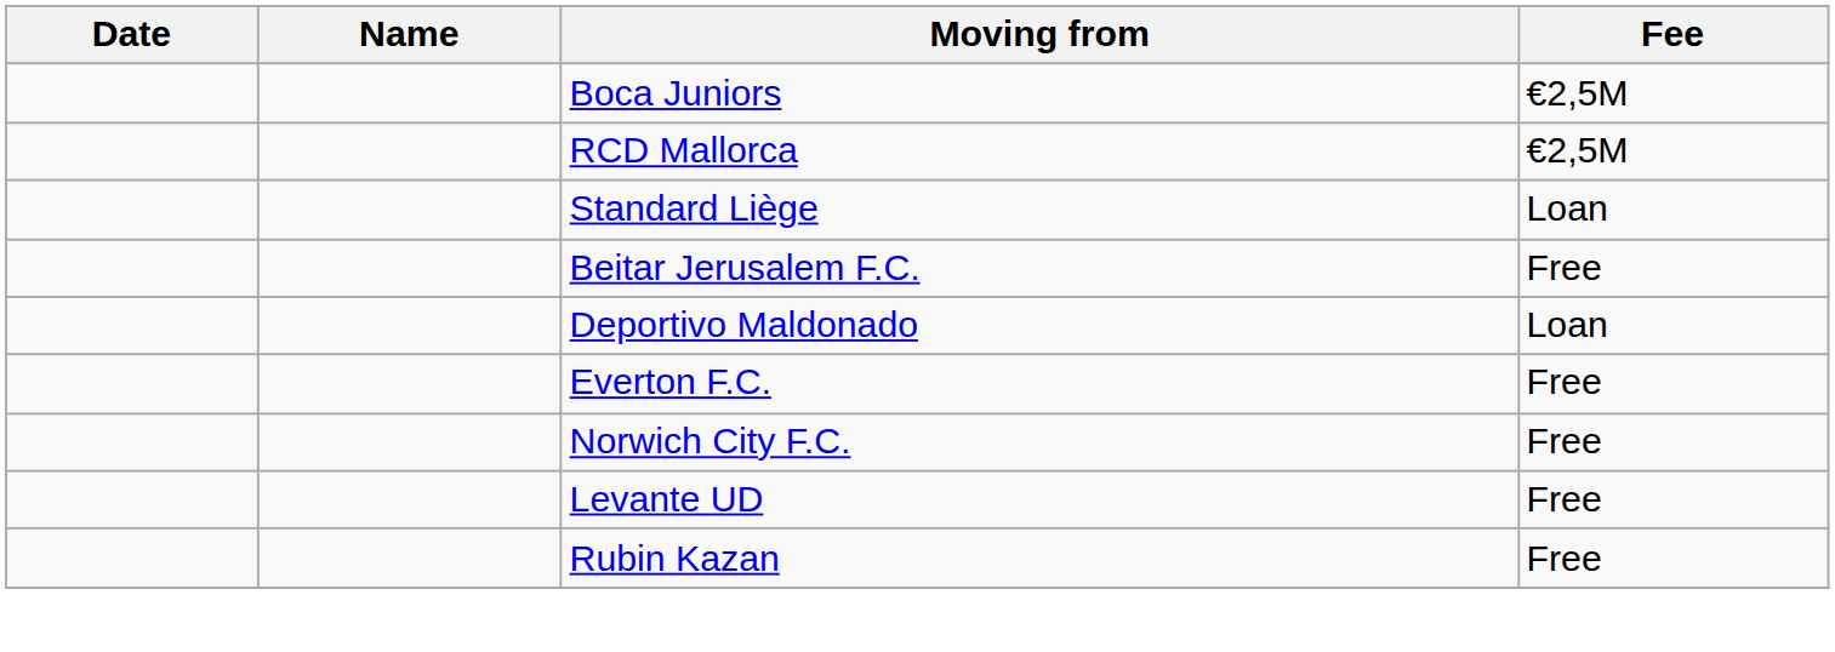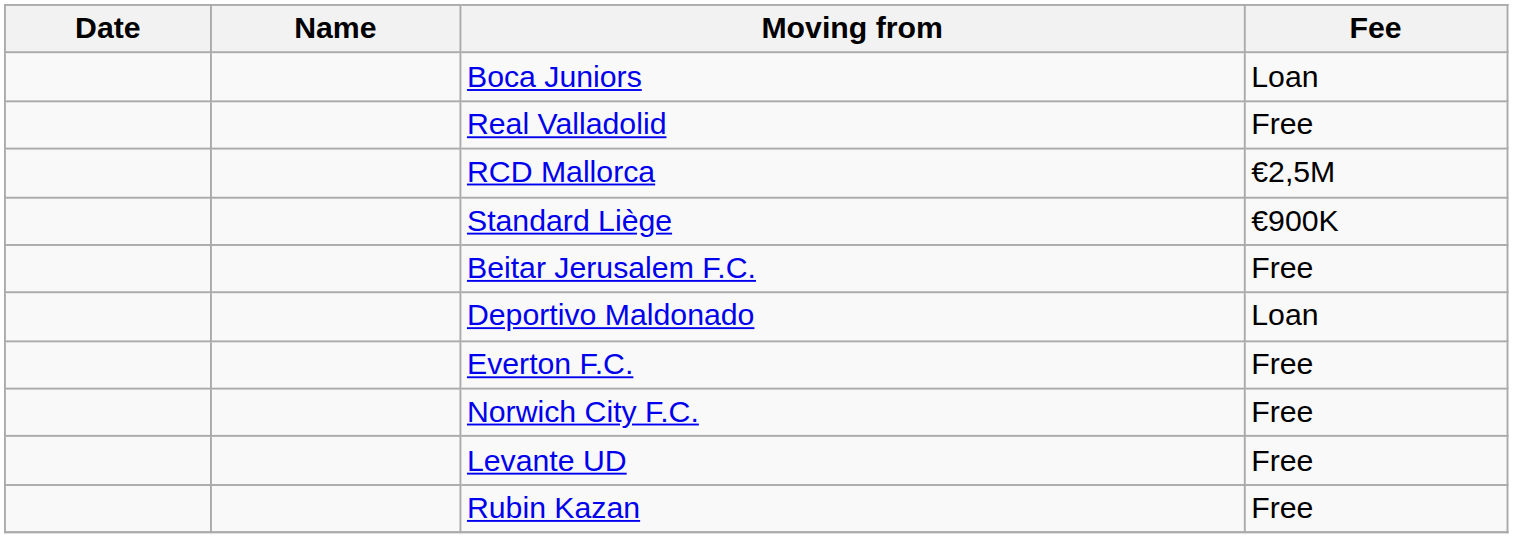Boca Juniors | Fee: €2,5M -> Loan
+ row: Real Valladolid | Free
Standard Liège | Fee: Loan -> €900K
